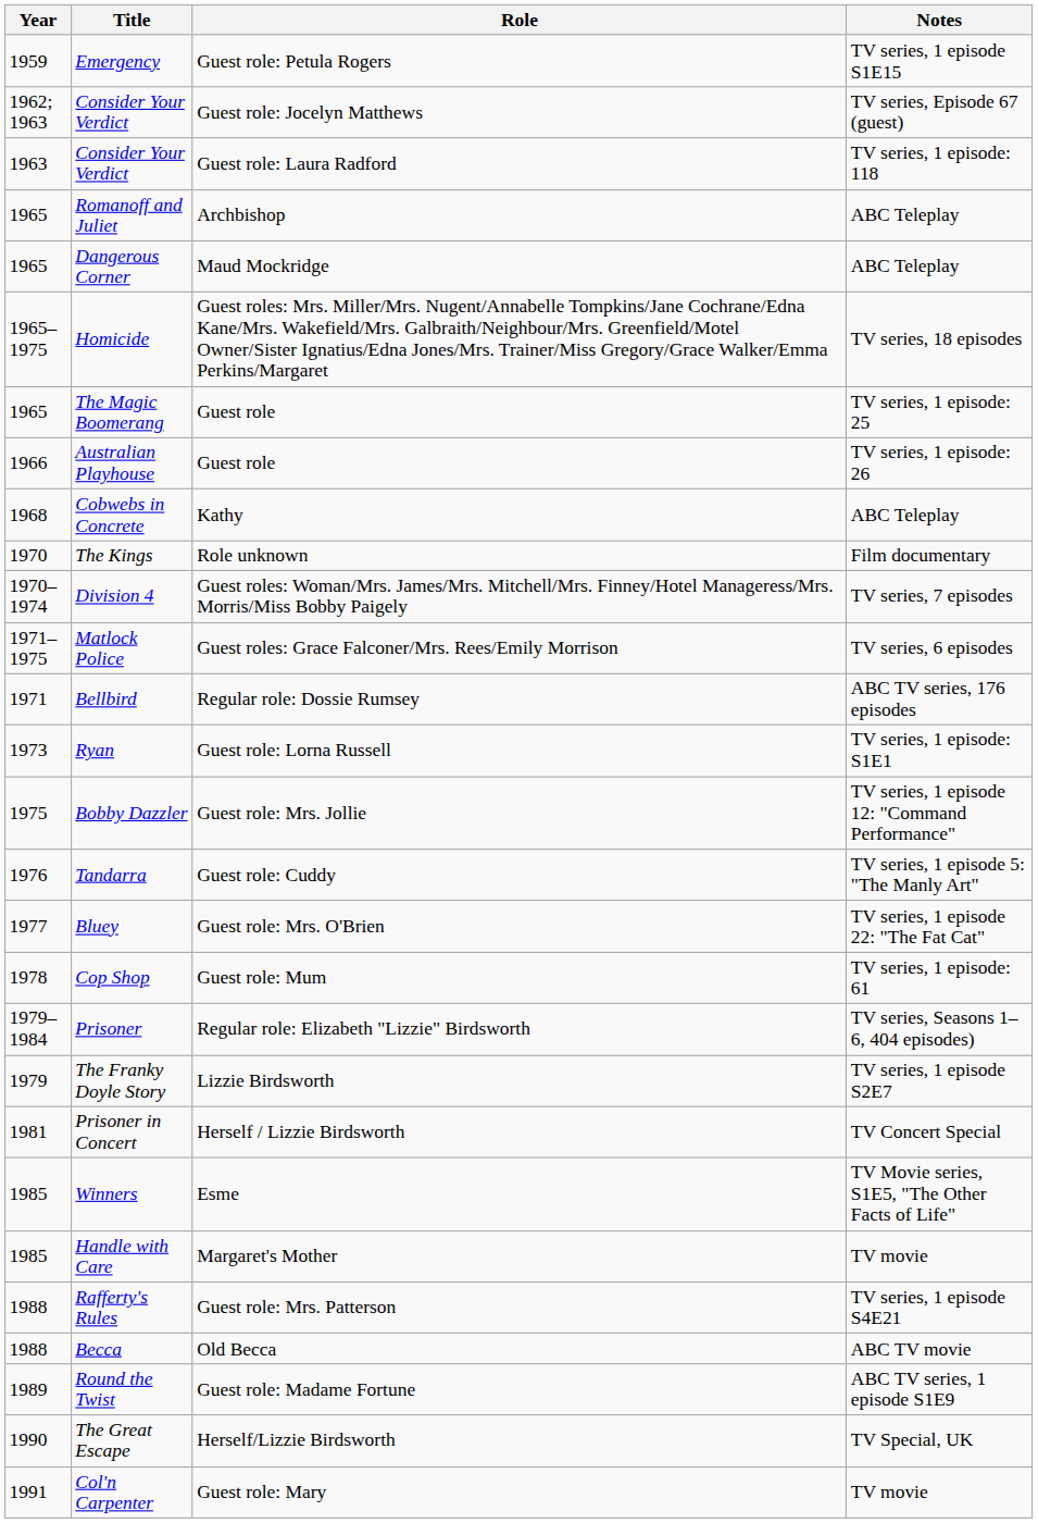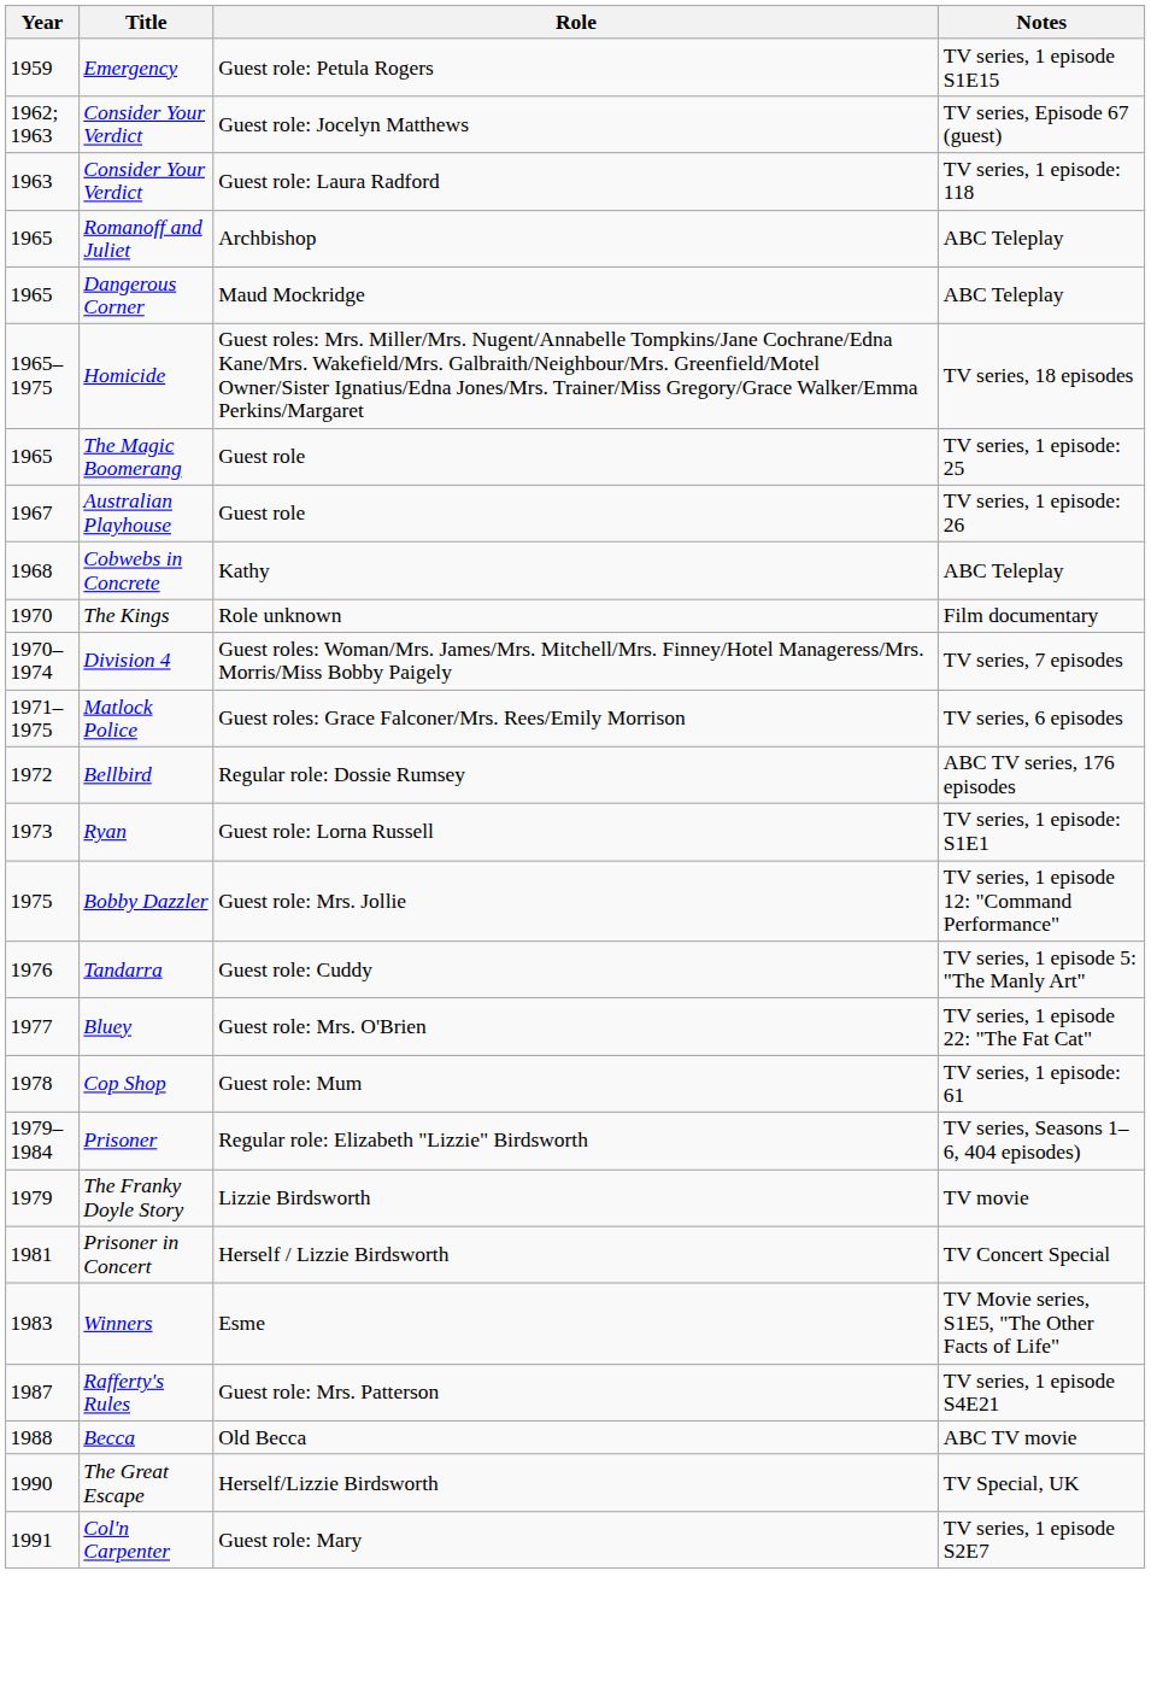Australian Playhouse | Year: 1966 -> 1967
Bellbird | Year: 1971 -> 1972
The Franky Doyle Story | Notes: TV series, 1 episode S2E7 -> TV movie
Winners | Year: 1985 -> 1983
- row: 1985 | Handle with Care | Margaret's Mother | TV movie
Rafferty's Rules | Year: 1988 -> 1987
- row: 1989 | Round the Twist | Guest role: Madame Fortune | ABC TV series, 1 episode S1E9
Col'n Carpenter | Notes: TV movie -> TV series, 1 episode S2E7
